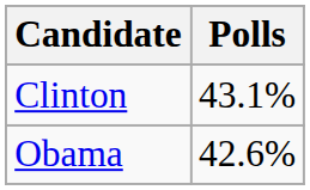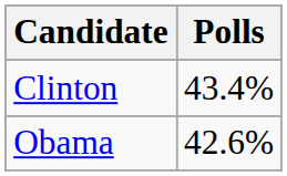Clinton | Polls: 43.1% -> 43.4%
